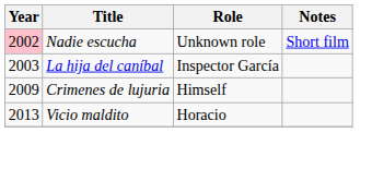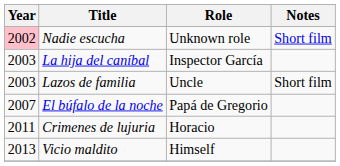+ row: 2003 | Lazos de familia | Uncle | Short film
+ row: 2007 | El búfalo de la noche | Papá de Gregorio
Crimenes de lujuria | Year: 2009 -> 2011
Crimenes de lujuria | Role: Himself -> Horacio
Vicio maldito | Role: Horacio -> Himself
